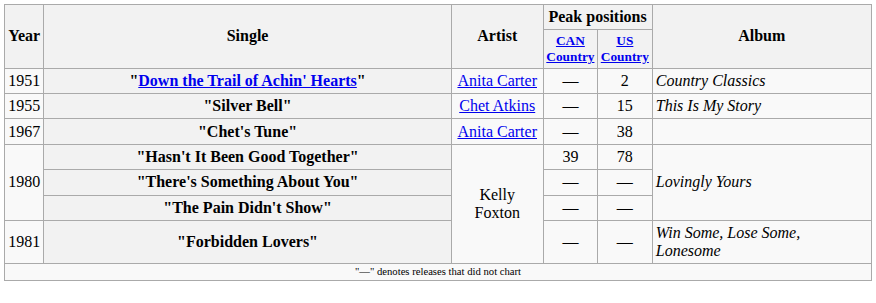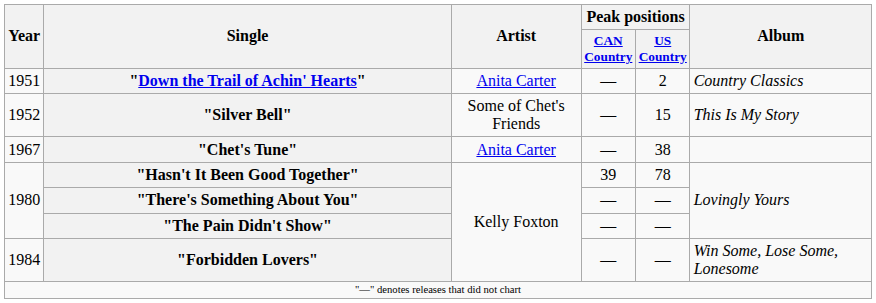"Silver Bell" | Year: 1955 -> 1952
"Silver Bell" | Artist: Chet Atkins -> Some of Chet's Friends
"Forbidden Lovers" | Year: 1981 -> 1984
